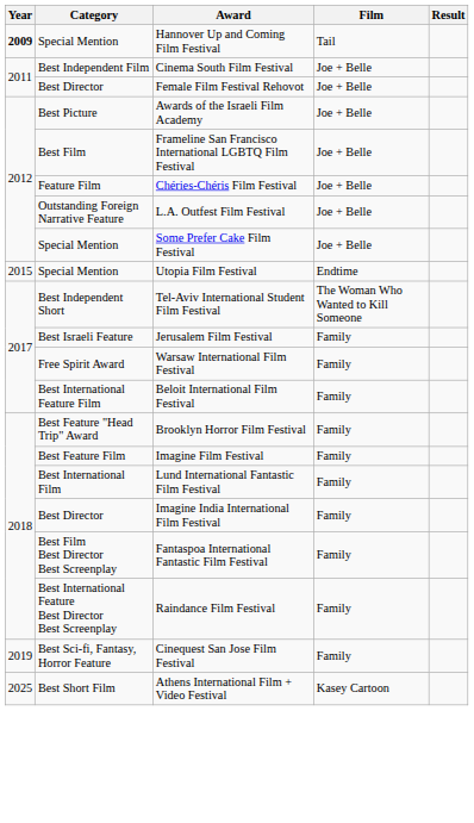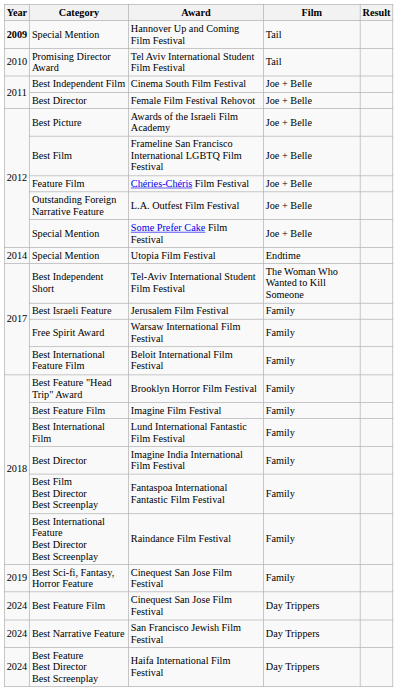+ row: 2010 | Promising Director Award | Tel Aviv International Student Film Festival | Tail
Utopia Film Festival | Year: 2015 -> 2014
+ row: 2024 | Best Feature Film | Cinequest San Jose Film Festival | Day Trippers
+ row: 2024 | Best Narrative Feature | San Francisco Jewish Film Festival | Day Trippers
+ row: 2024 | Best Feature Best Director Best Screenplay | Haifa International Film Festival | Day Trippers
- row: 2025 | Best Short Film | Athens International Film + Video Festival | Kasey Cartoon
